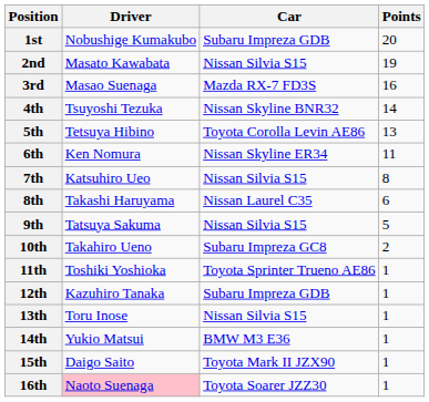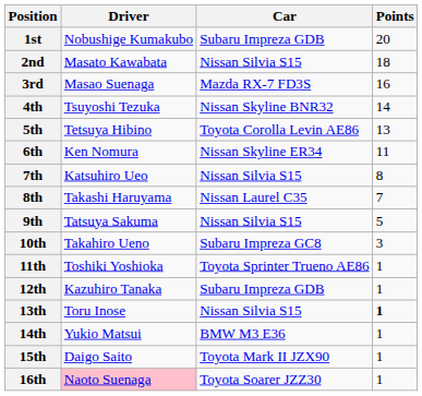2nd | Points: 19 -> 18
8th | Points: 6 -> 7
10th | Points: 2 -> 3
13th | Points: normal -> bold
